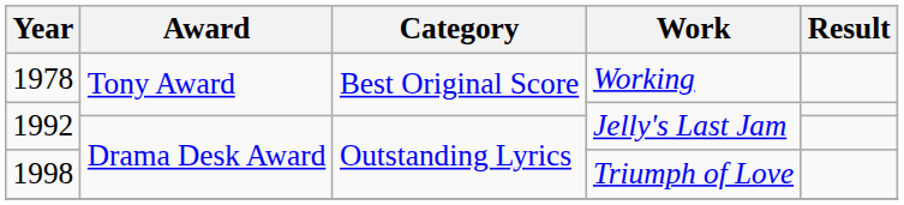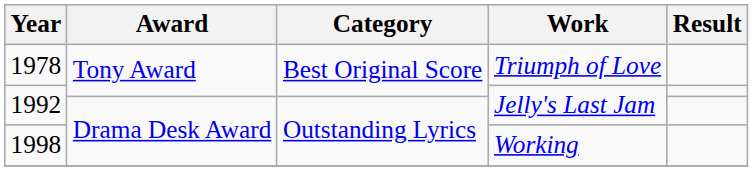1978 | Work: Working -> Triumph of Love
1998 | Work: Triumph of Love -> Working
